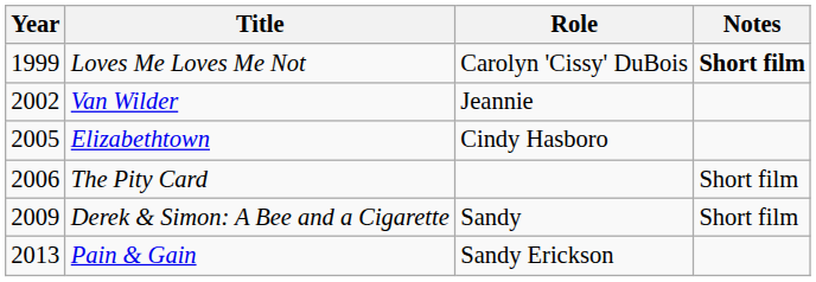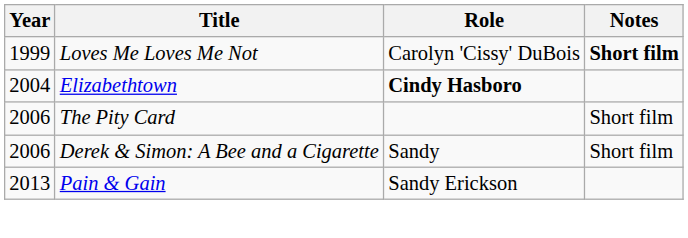- row: 2002 | Van Wilder | Jeannie
Elizabethtown | Year: 2005 -> 2004
Elizabethtown | Role: normal -> bold
Derek & Simon: A Bee and a Cigarette | Year: 2009 -> 2006
